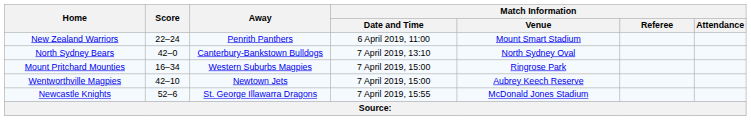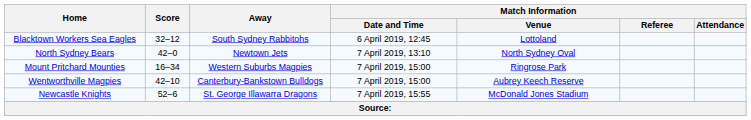- row: New Zealand Warriors | 22–24 | Penrith Panthers | 6 April 2019, 11:00 | Mount Smart Stadium
+ row: Blacktown Workers Sea Eagles | 32–12 | South Sydney Rabbitohs | 6 April 2019, 12:45 | Lottoland
North Sydney Bears | Away: Canterbury-Bankstown Bulldogs -> Newtown Jets
Wentworthville Magpies | Away: Newtown Jets -> Canterbury-Bankstown Bulldogs
